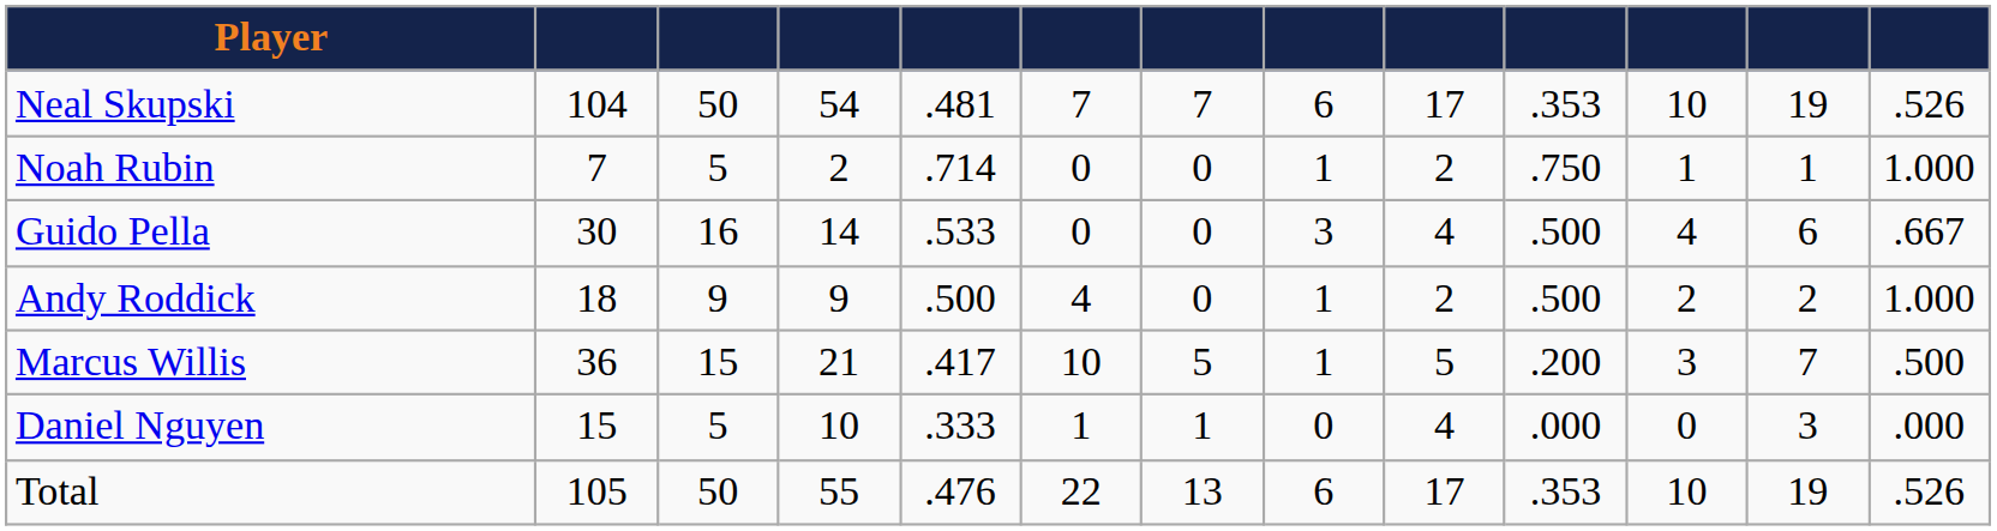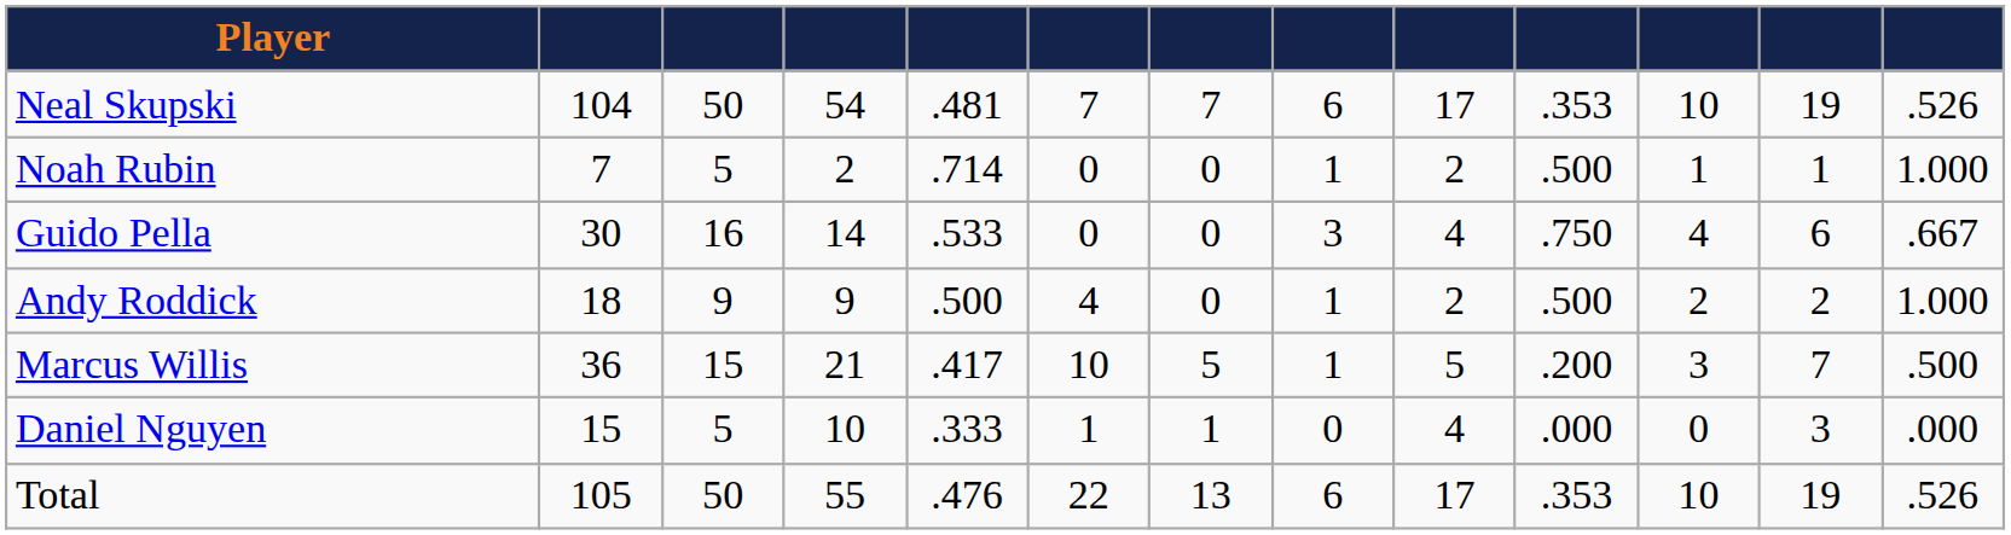Noah Rubin | column 10: .750 -> .500
Guido Pella | column 10: .500 -> .750
